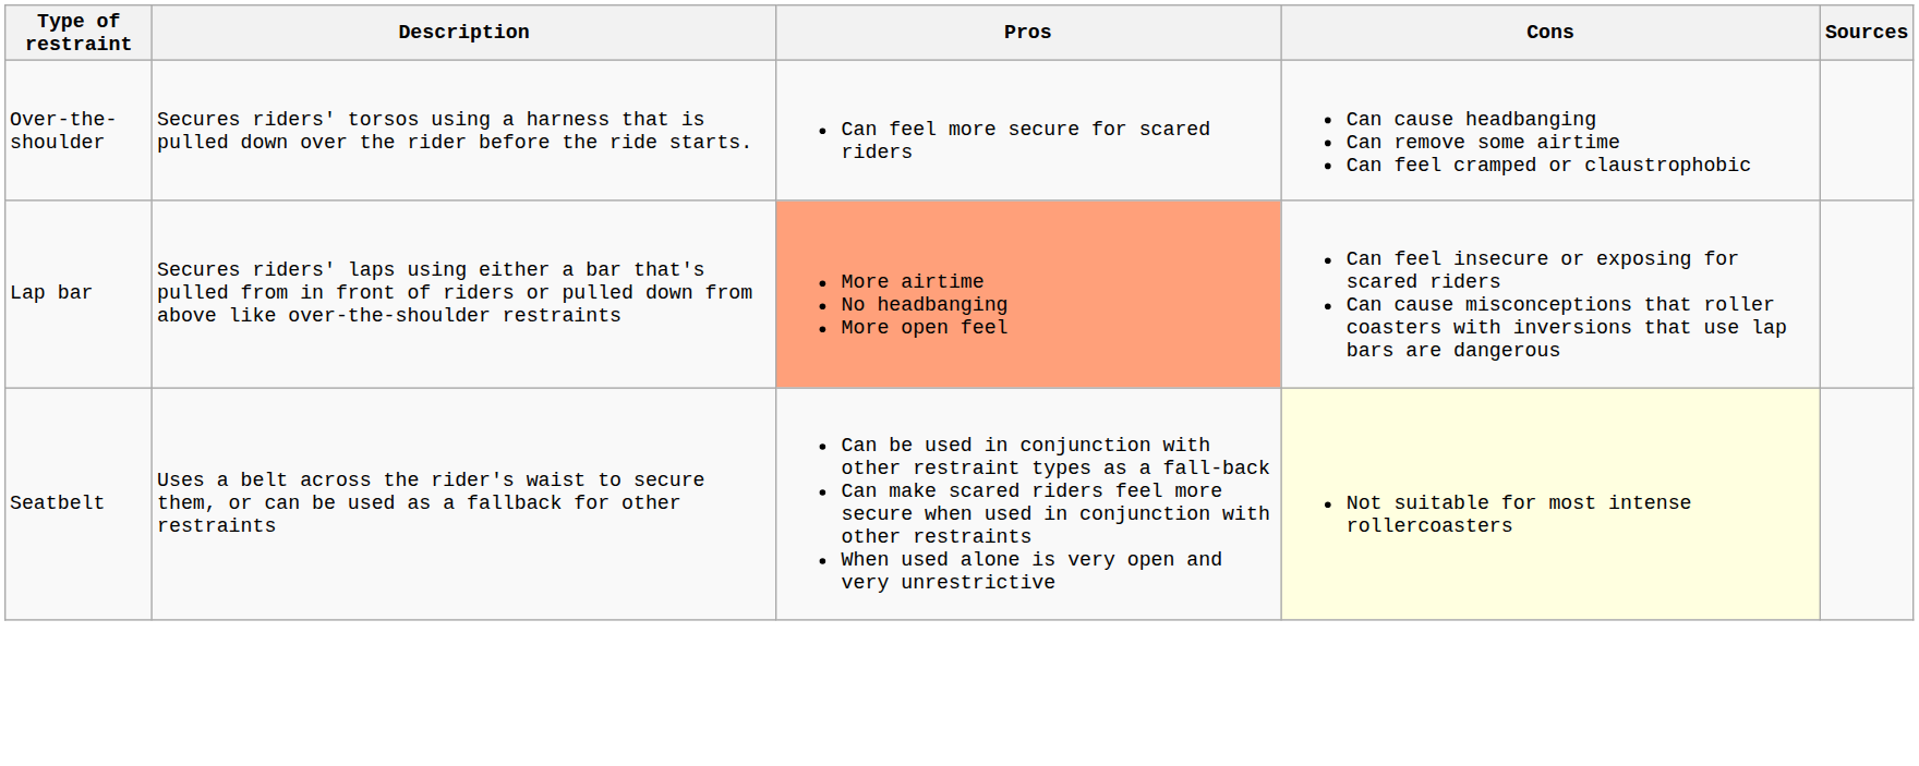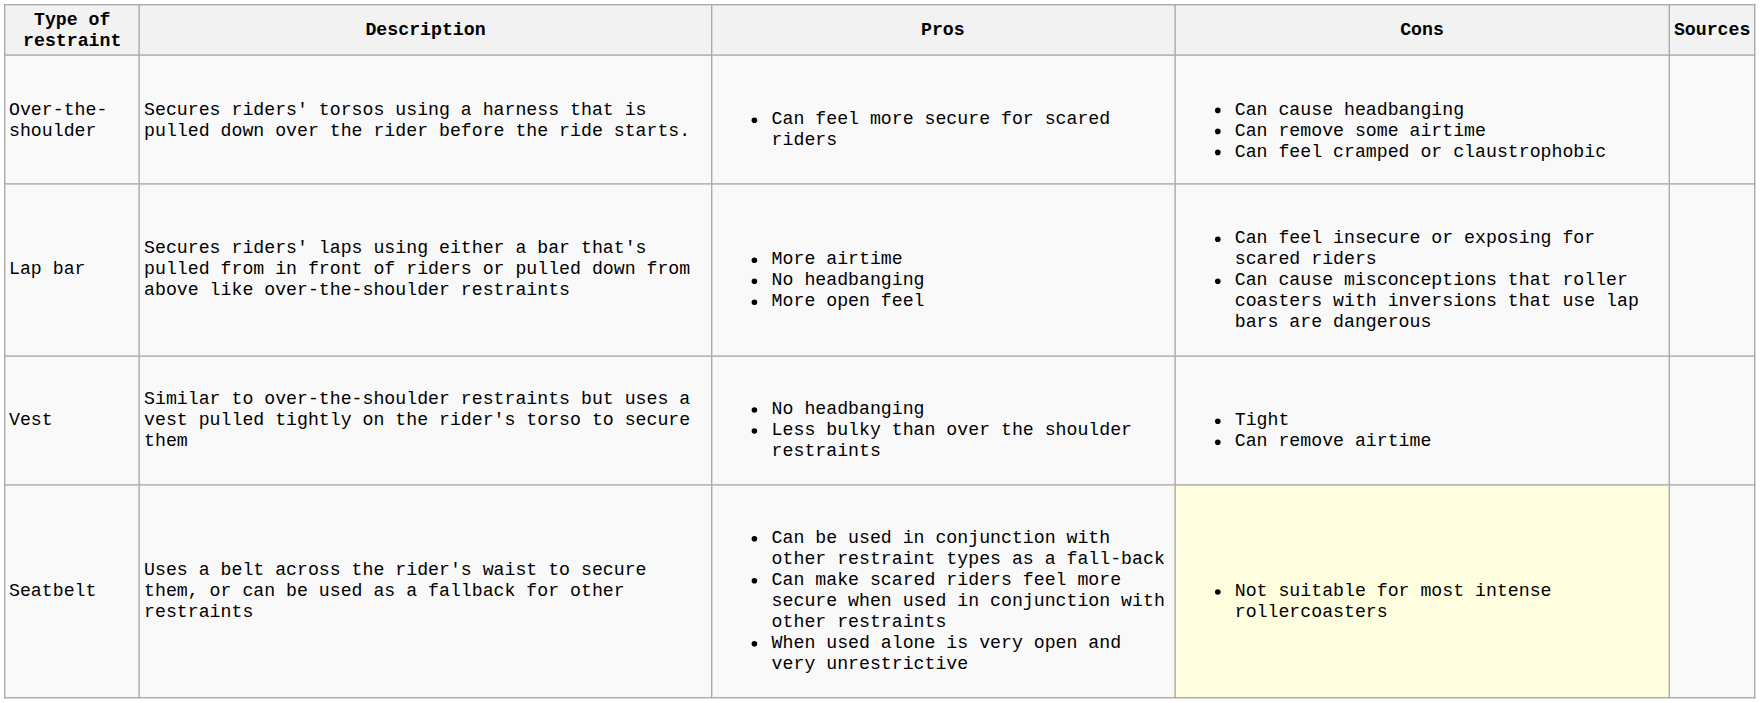Lap bar | Pros: lightsalmon background -> no background
+ row: Vest | Similar to over-the-shoulder restraints but uses a vest pulled tightly on the rider's torso to secure them | No headbanging Less bulky than over the shoulder restraints | Tight Can remove airtime
